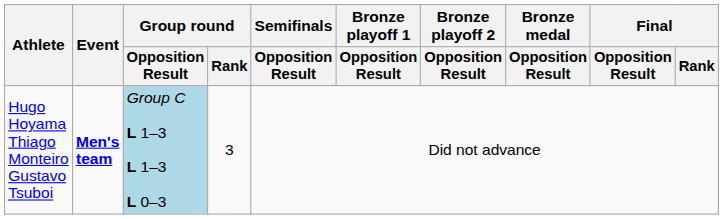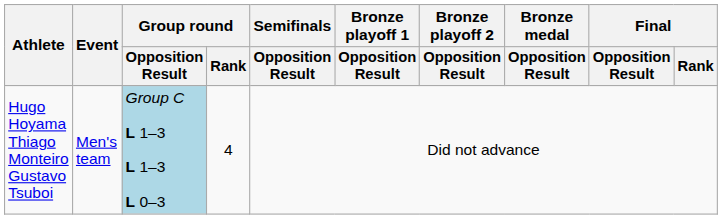Hugo Hoyama Thiago Monteiro Gustavo Tsuboi | Event: bold -> normal
Hugo Hoyama Thiago Monteiro Gustavo Tsuboi | Group round / Rank: 3 -> 4
